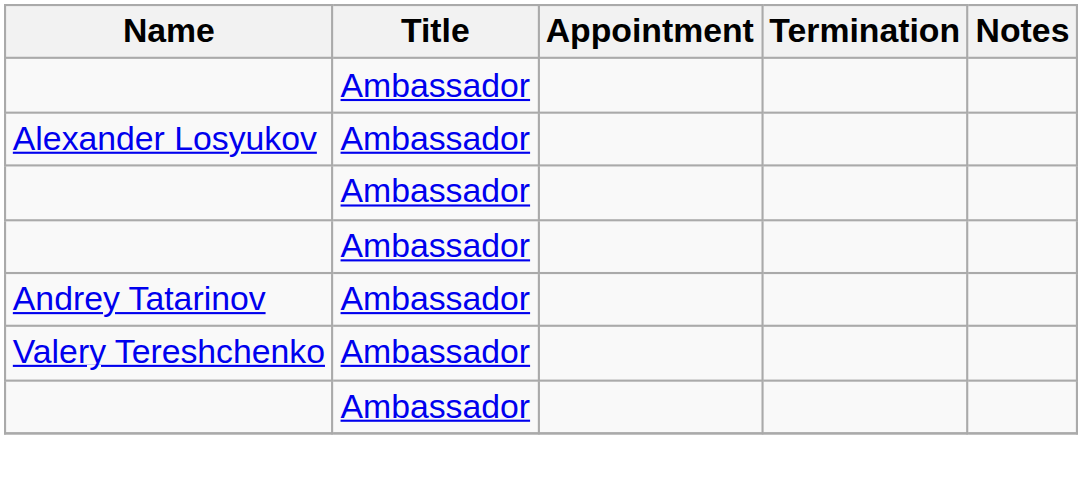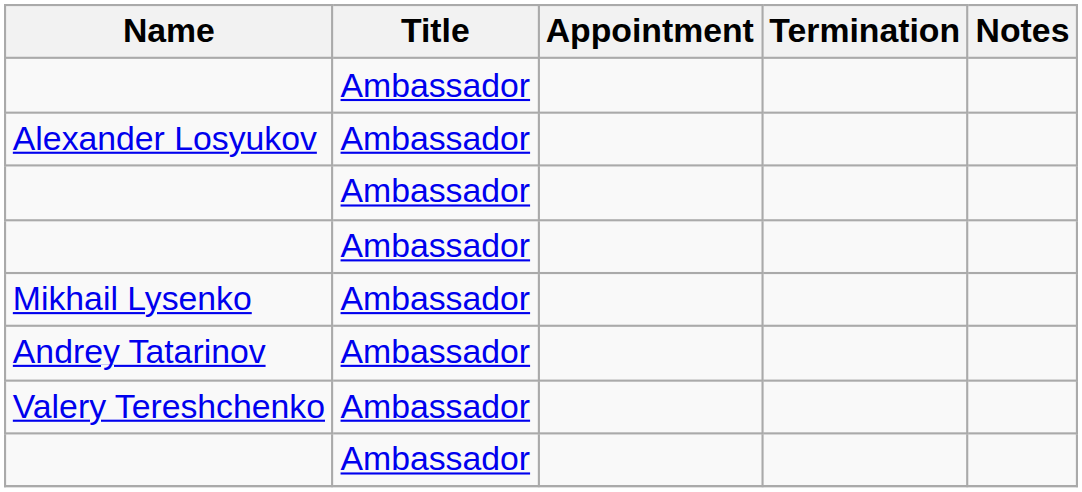+ row: Mikhail Lysenko | Ambassador
